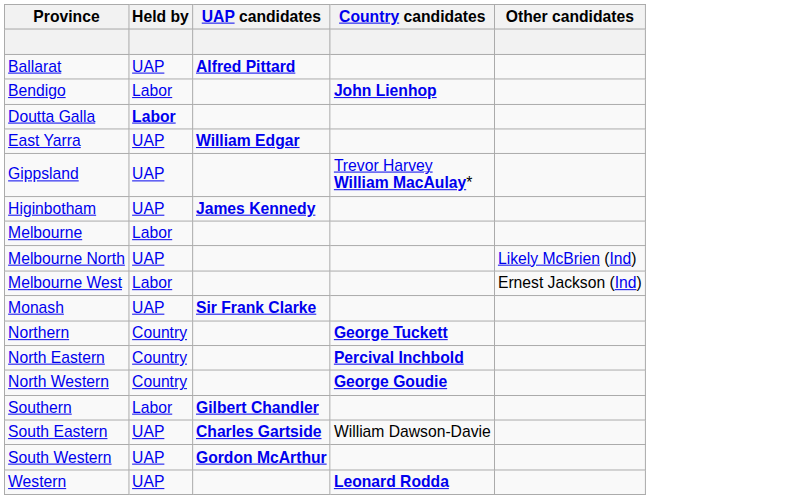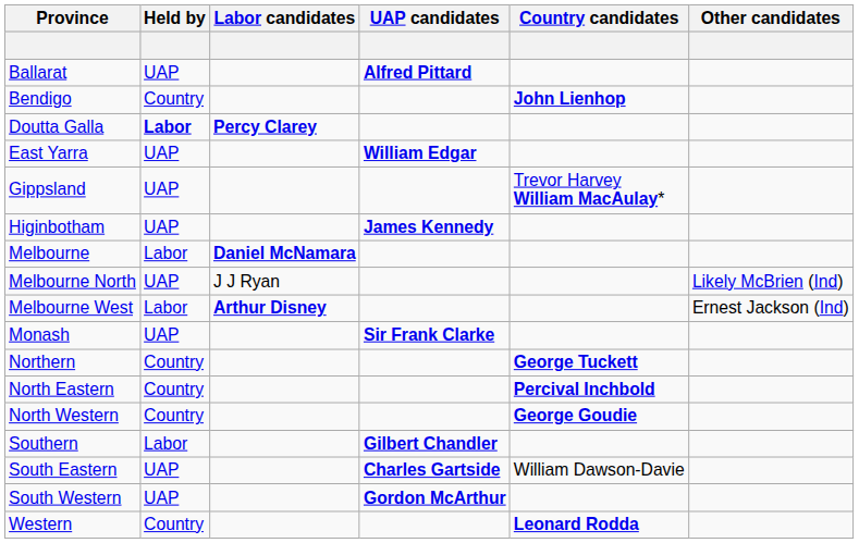+ column: Labor candidates | Percy Clarey | Daniel McNamara | J J Ryan | Arthur Disney
Bendigo | Held by: Labor -> Country
Western | Held by: UAP -> Country
